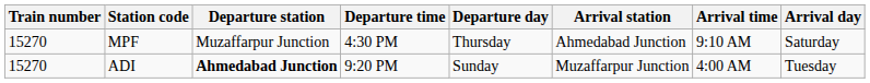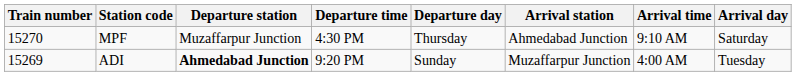ADI | Train number: 15270 -> 15269
